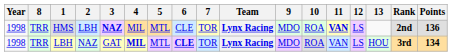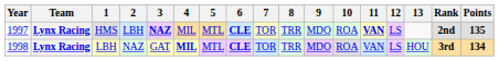columns swapped: Team <-> 8
HMS | Year: 1998 -> 1997
HMS | 6: normal -> bold
HMS | Points: 136 -> 135
